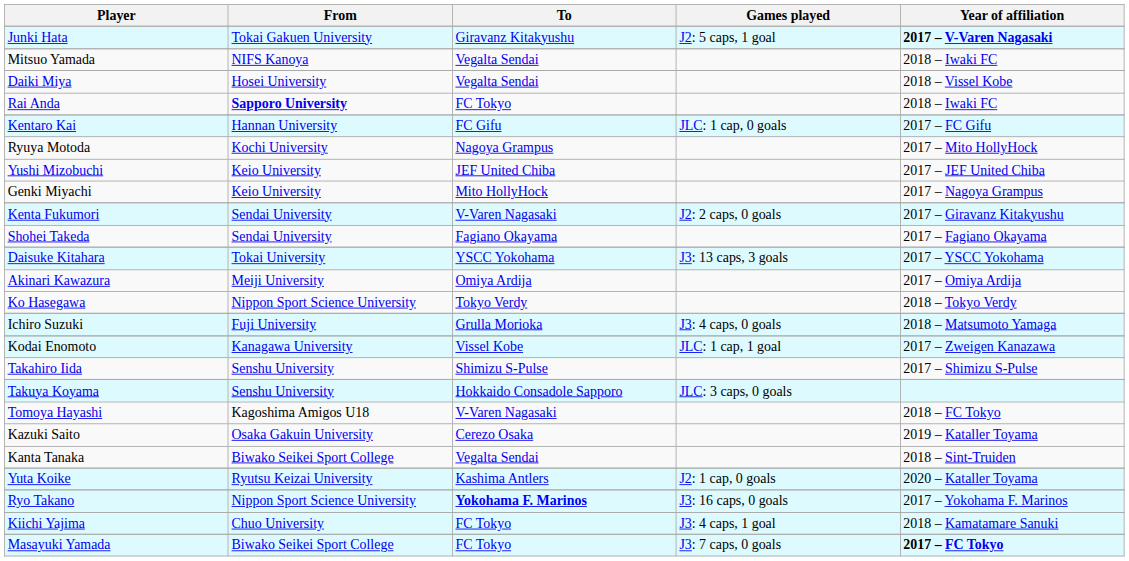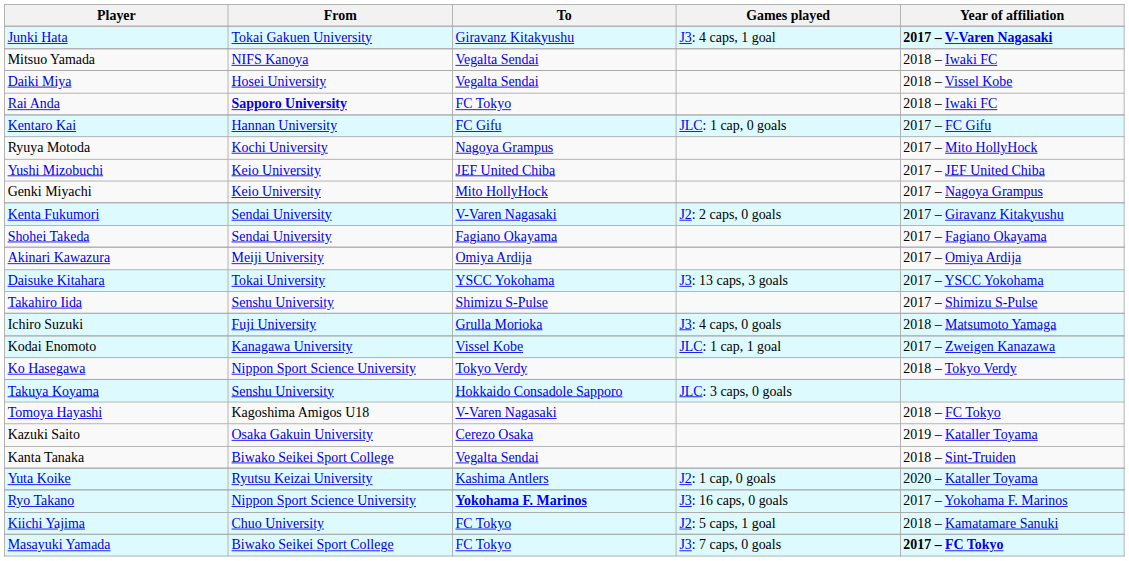Junki Hata | Games played: J2: 5 caps, 1 goal -> J3: 4 caps, 1 goal
rows swapped: Daisuke Kitahara <-> Akinari Kawazura
rows swapped: Ko Hasegawa <-> Takahiro Iida
Kiichi Yajima | Games played: J3: 4 caps, 1 goal -> J2: 5 caps, 1 goal
